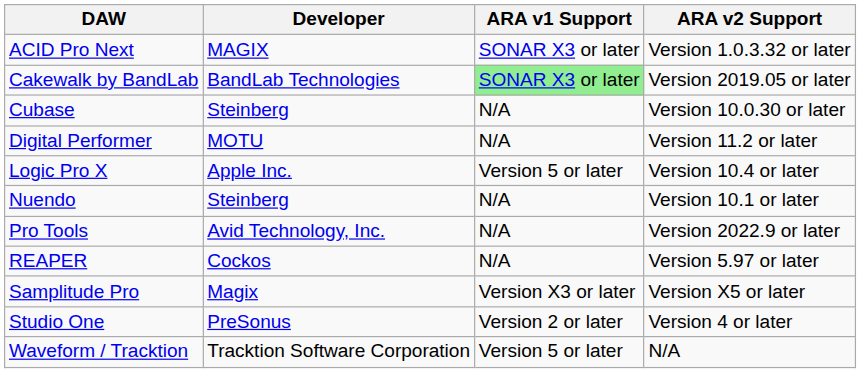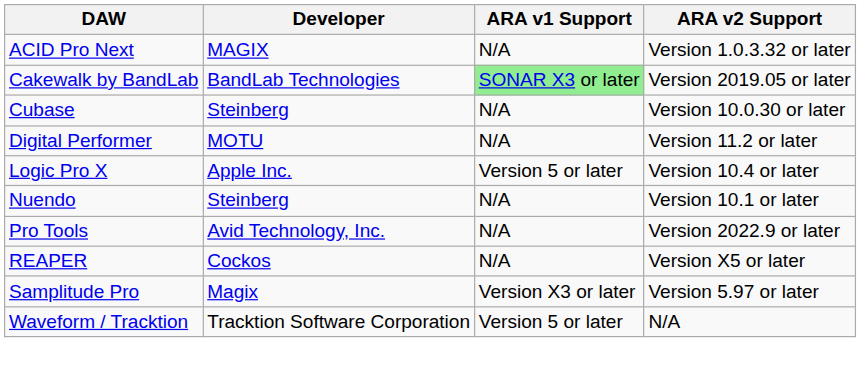ACID Pro Next | ARA v1 Support: SONAR X3 or later -> N/A
REAPER | ARA v2 Support: Version 5.97 or later -> Version X5 or later
Samplitude Pro | ARA v2 Support: Version X5 or later -> Version 5.97 or later
- row: Studio One | PreSonus | Version 2 or later | Version 4 or later
